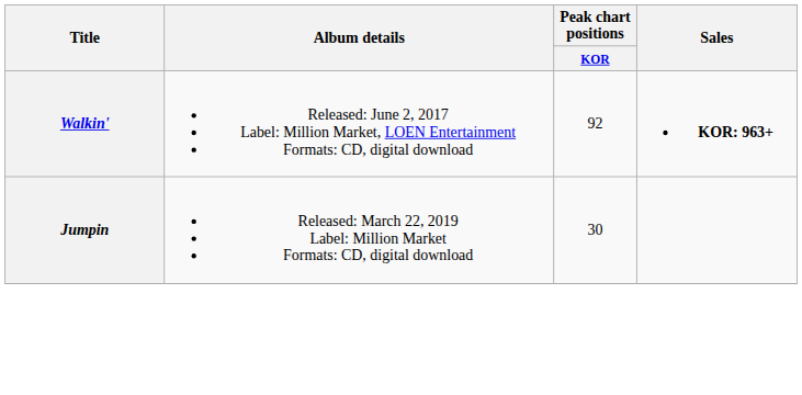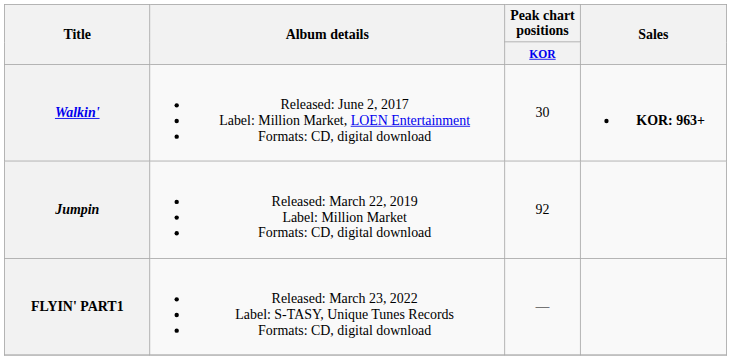Walkin' | Peak chart positions / KOR: 92 -> 30
Jumpin | Peak chart positions / KOR: 30 -> 92
+ row: FLYIN' PART1 | Released: March 23, 2022 Label: S-TASY, Unique Tunes Records Formats: CD, digital download | —
